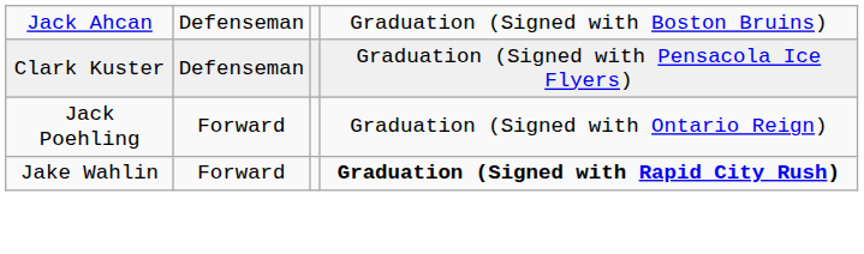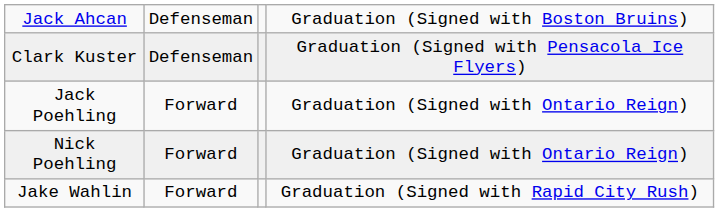+ row: Nick Poehling | Forward | Graduation (Signed with Ontario Reign)
Jake Wahlin | column 4: bold -> normal
